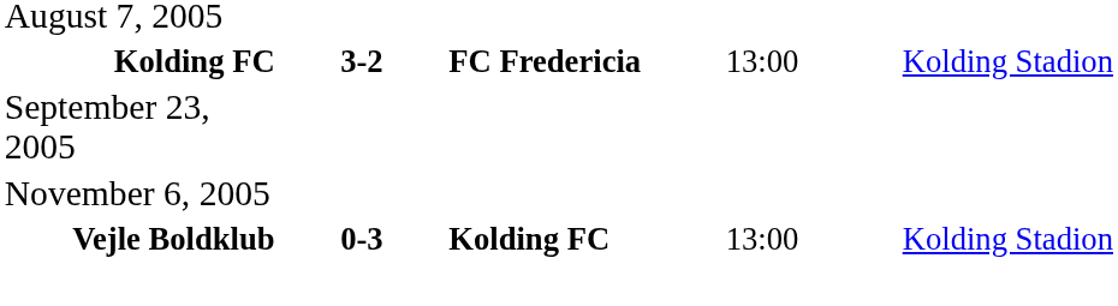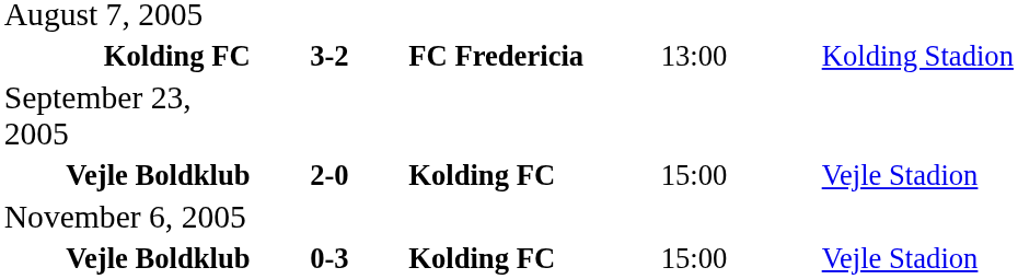+ row: Vejle Boldklub | 2-0 | Kolding FC | 15:00 | Vejle Stadion
Vejle Boldklub / 0-3 | column 4: 13:00 -> 15:00
Vejle Boldklub / 0-3 | column 5: Kolding Stadion -> Vejle Stadion
